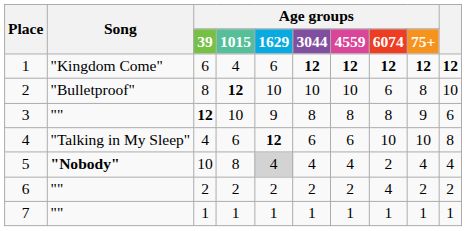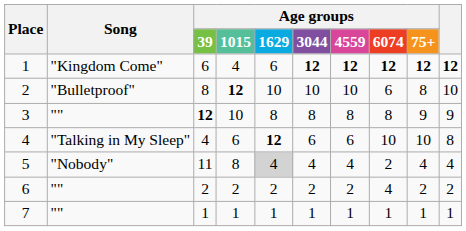3 | Age groups / 1629: 9 -> 8
3 | column 10: 6 -> 9
5 | Song: bold -> normal
5 | Age groups / 39: 10 -> 11
